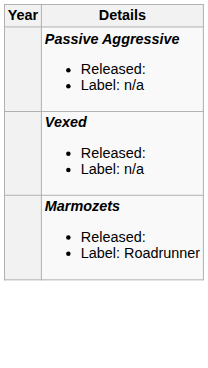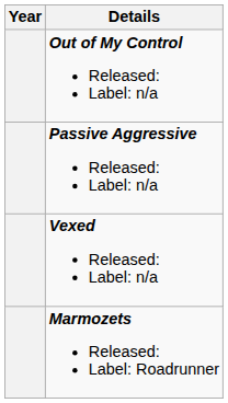+ row: Out of My Control Released: Label: n/a
